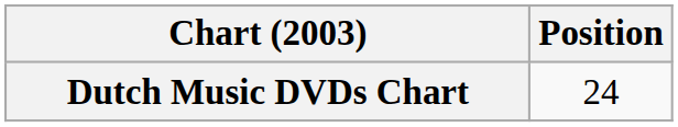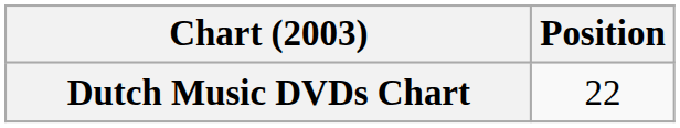Dutch Music DVDs Chart | Position: 24 -> 22
